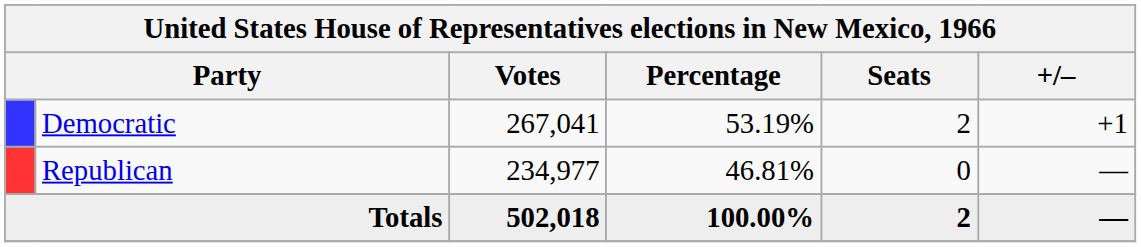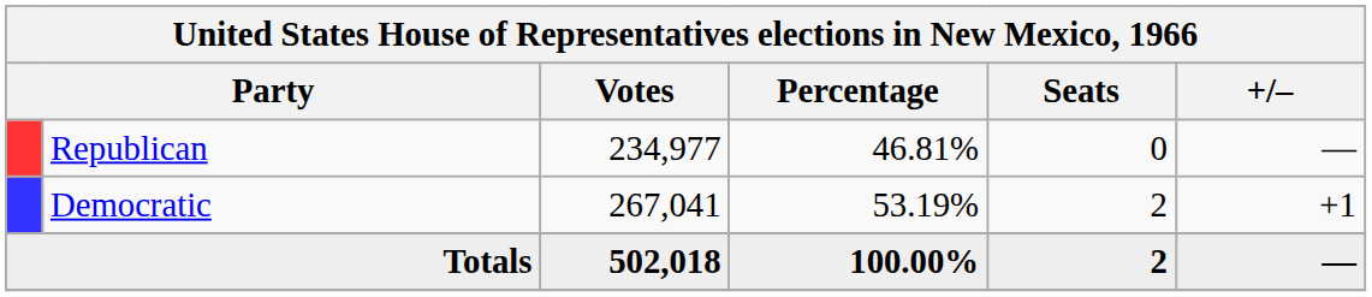rows swapped: Democratic <-> Republican
